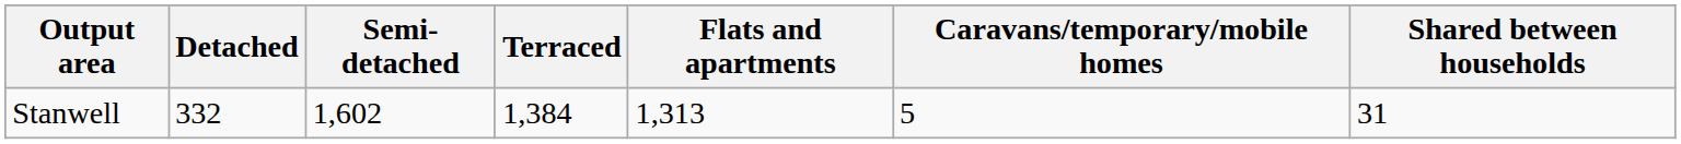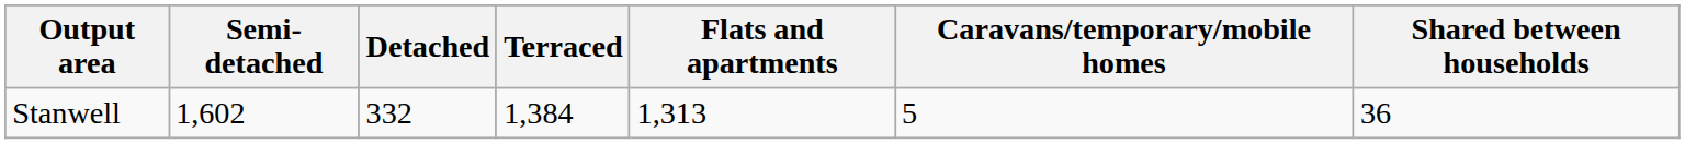columns swapped: Detached <-> Semi-detached
Stanwell | Shared between households: 31 -> 36
